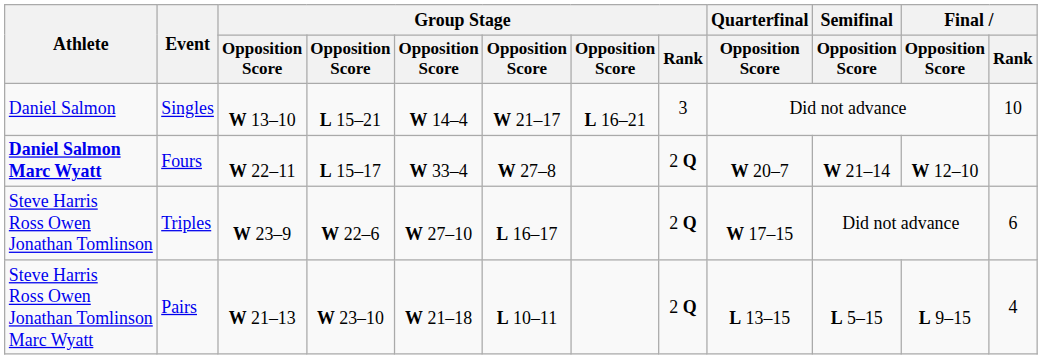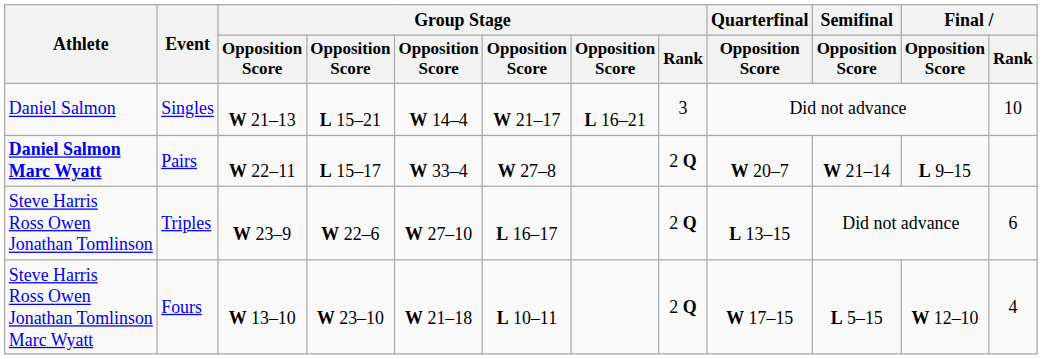Daniel Salmon | column 3: W 13–10 -> W 21–13
Daniel Salmon Marc Wyatt | Event: Fours -> Pairs
Daniel Salmon Marc Wyatt | Final / Opposition Score: W 12–10 -> L 9–15
Steve Harris Ross Owen Jonathan Tomlinson | Quarterfinal / Opposition Score: W 17–15 -> L 13–15
Steve Harris Ross Owen Jonathan Tomlinson Marc Wyatt | Event: Pairs -> Fours
Steve Harris Ross Owen Jonathan Tomlinson Marc Wyatt | column 3: W 21–13 -> W 13–10
Steve Harris Ross Owen Jonathan Tomlinson Marc Wyatt | Quarterfinal / Opposition Score: L 13–15 -> W 17–15
Steve Harris Ross Owen Jonathan Tomlinson Marc Wyatt | Final / Opposition Score: L 9–15 -> W 12–10
